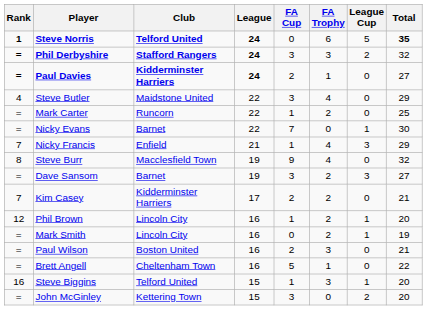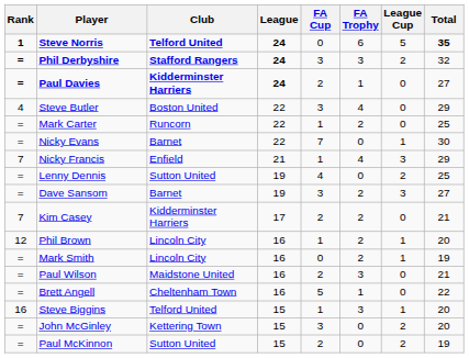Steve Butler | Club: Maidstone United -> Boston United
- row: 8 | Steve Burr | Macclesfield Town | 19 | 9 | 4 | 0 | 32
+ row: = | Lenny Dennis | Sutton United | 19 | 4 | 0 | 2 | 25
Paul Wilson | Club: Boston United -> Maidstone United
+ row: = | Paul McKinnon | Sutton United | 15 | 2 | 0 | 2 | 19
